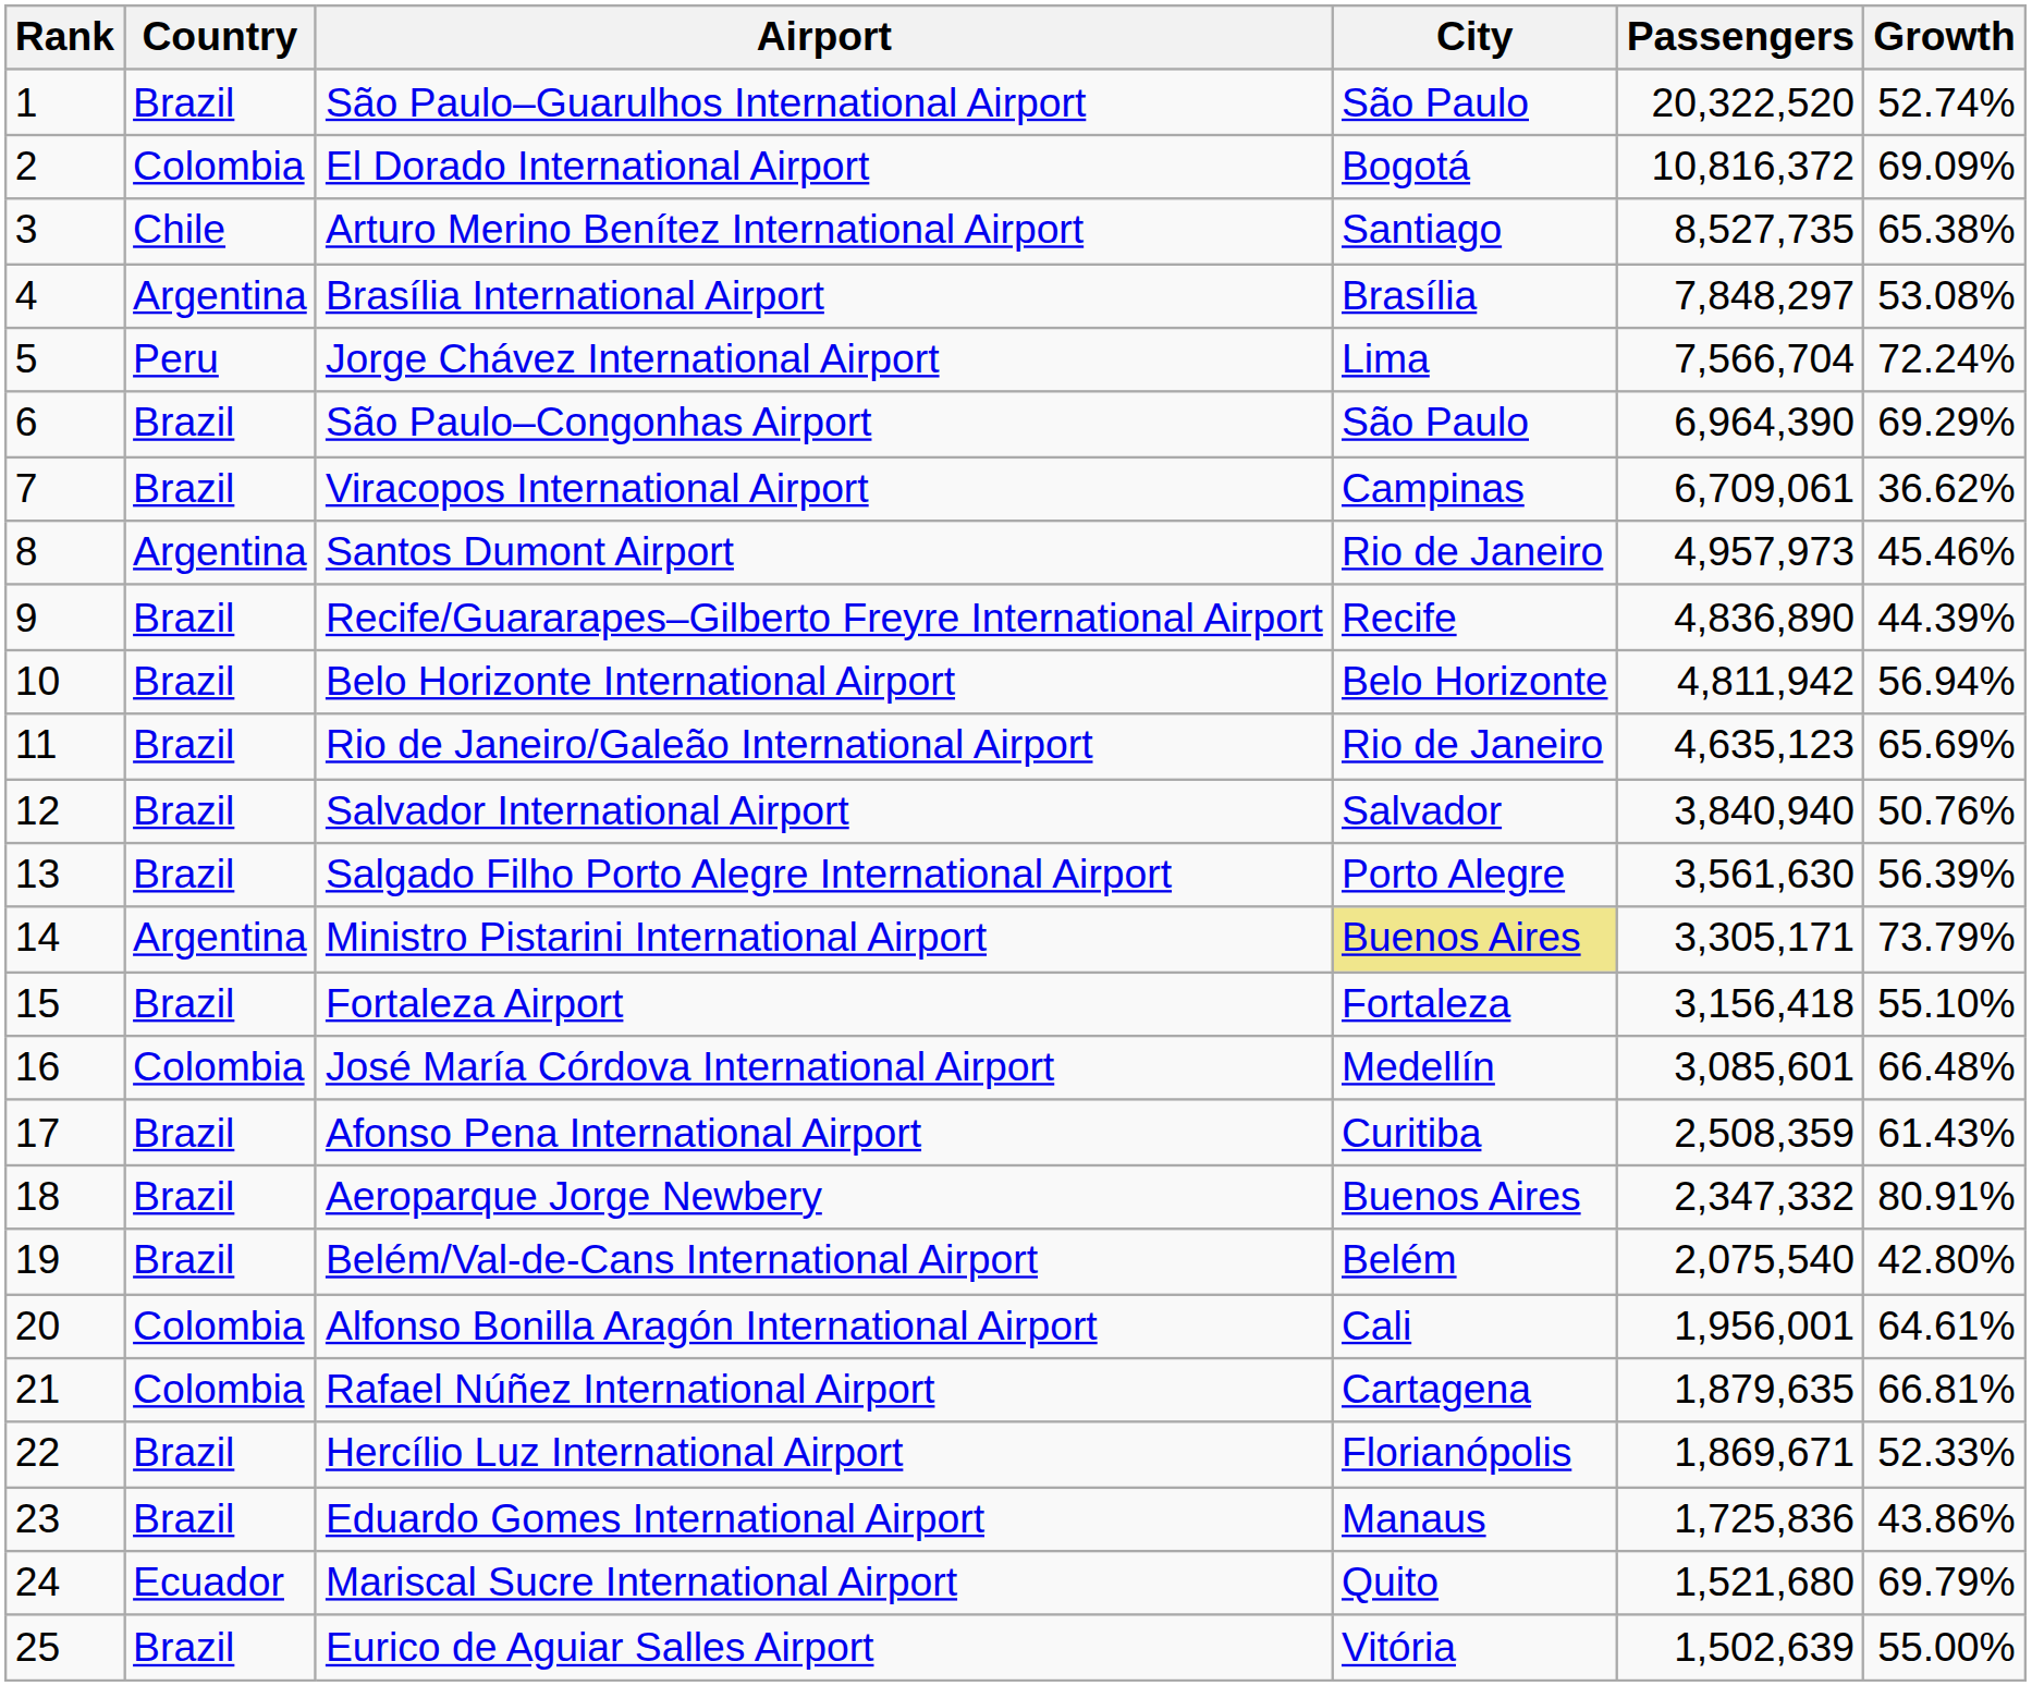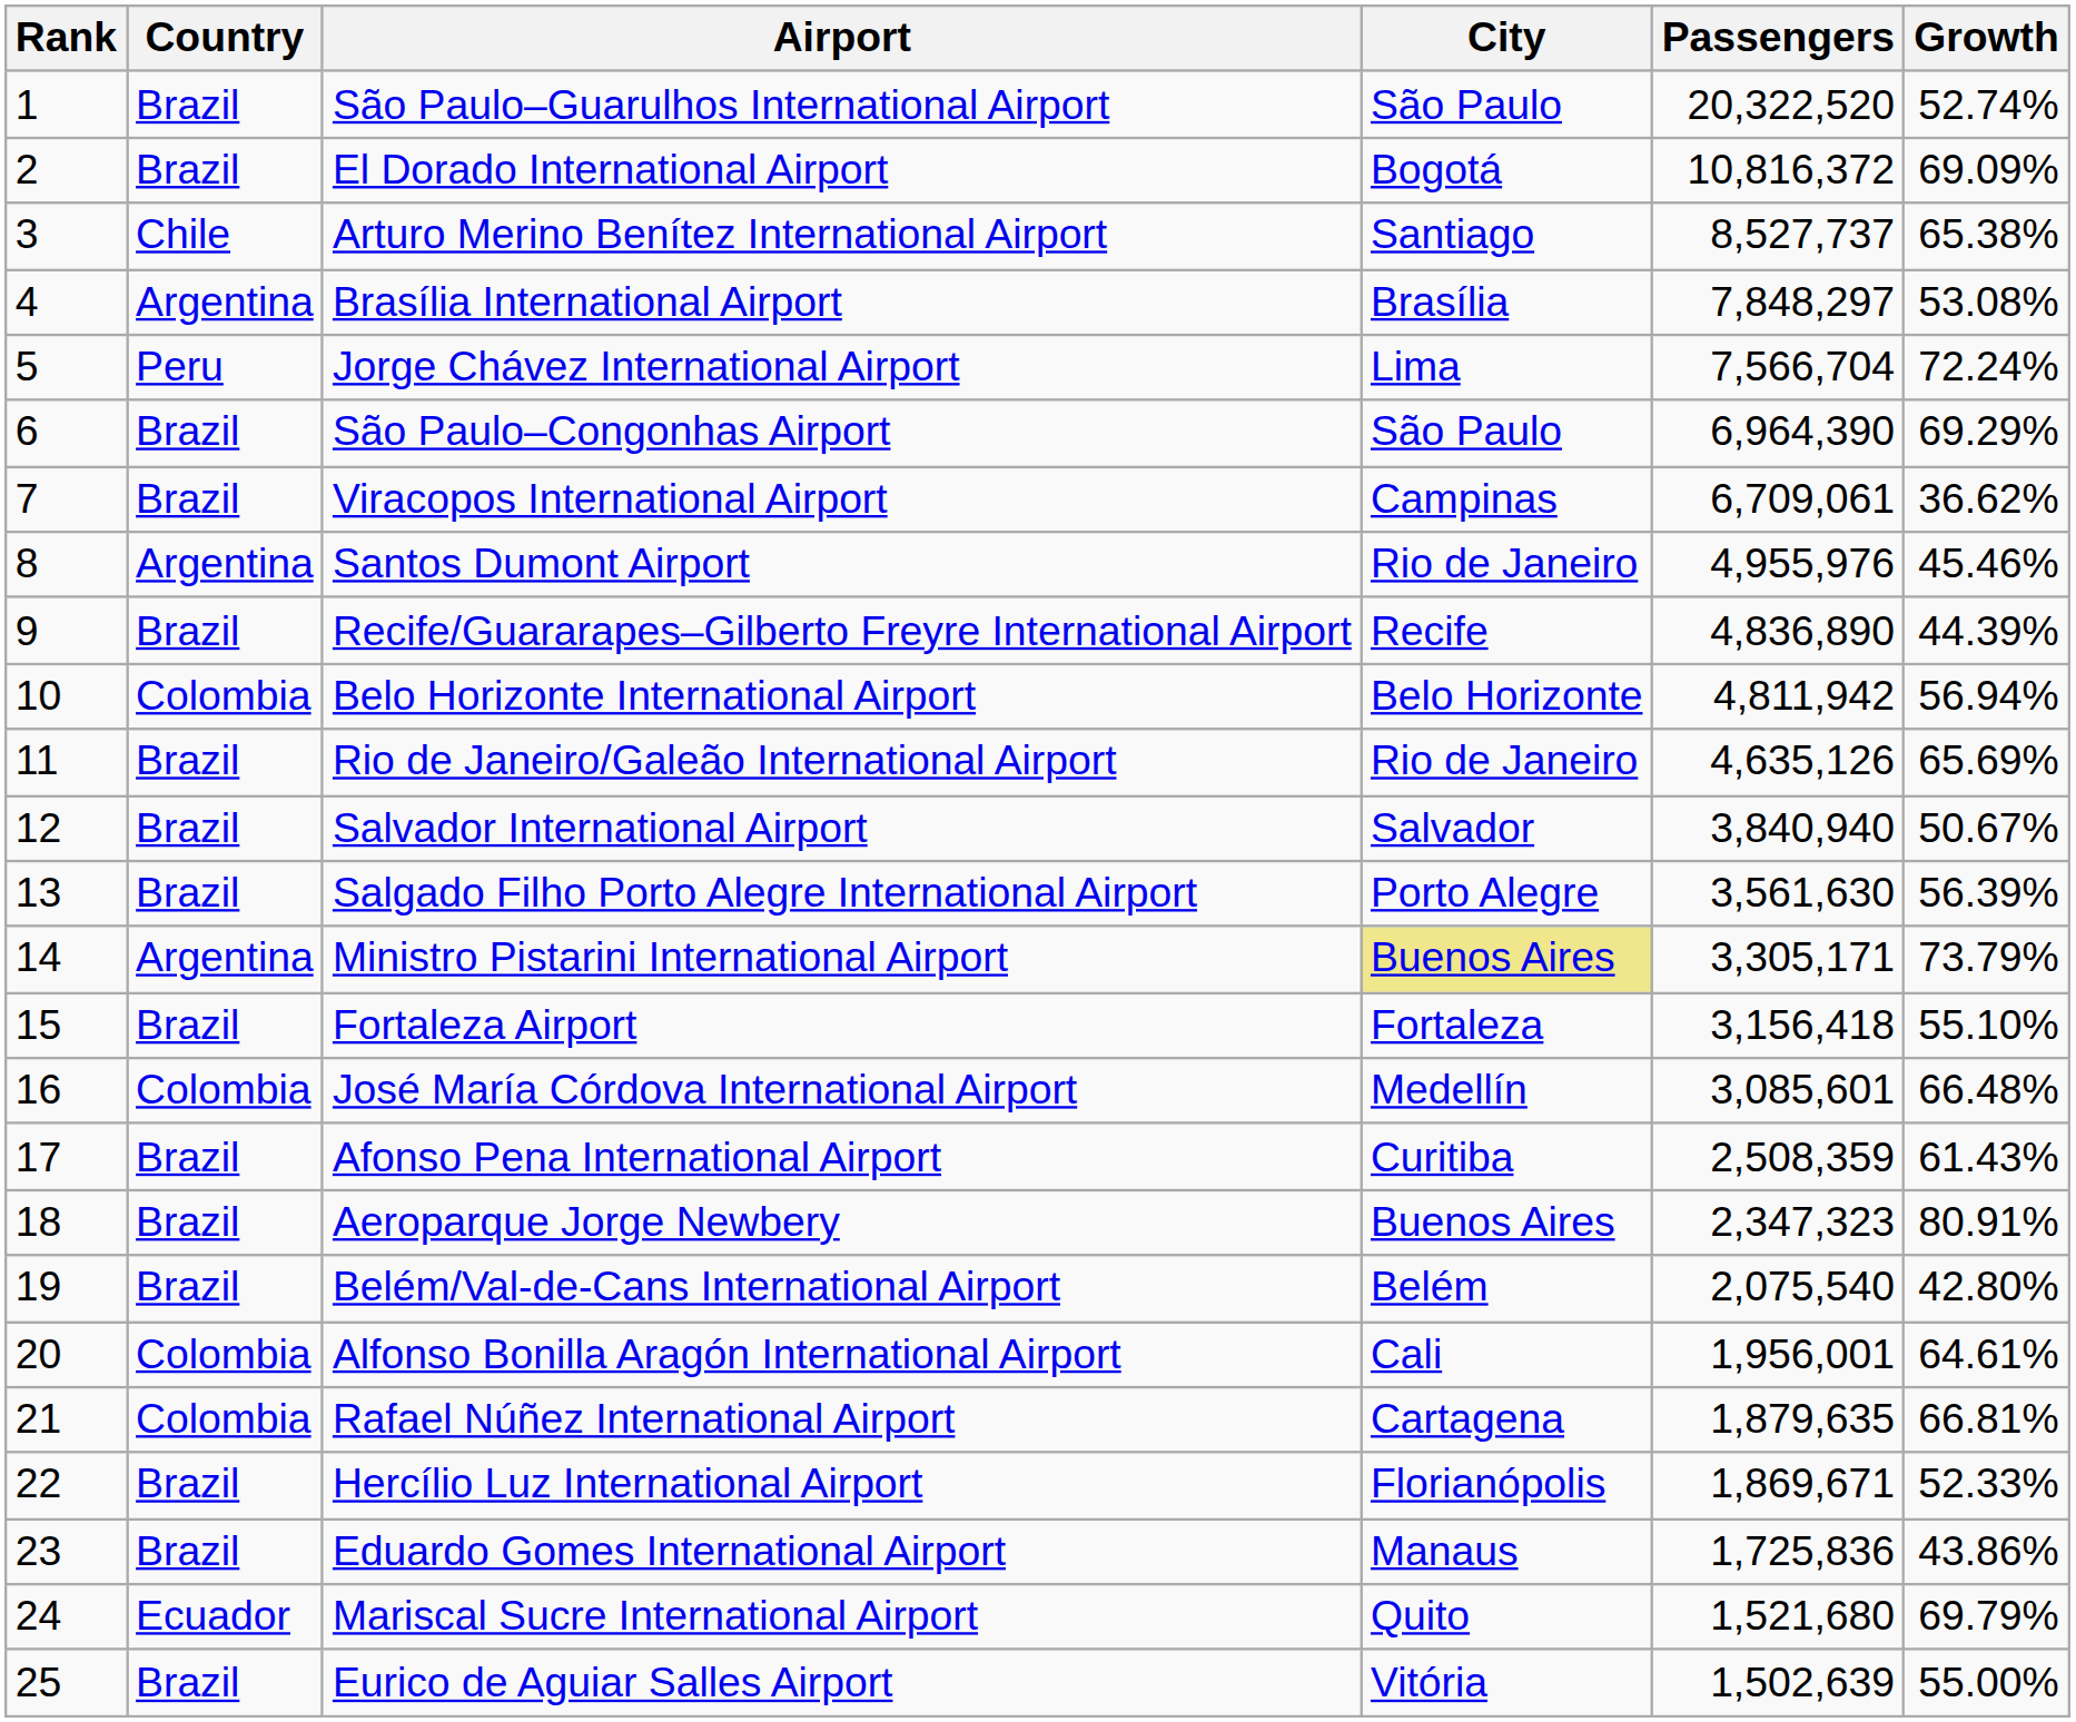El Dorado International Airport | Country: Colombia -> Brazil
Arturo Merino Benítez International Airport | Passengers: 8,527,735 -> 8,527,737
Santos Dumont Airport | Passengers: 4,957,973 -> 4,955,976
Belo Horizonte International Airport | Country: Brazil -> Colombia
Rio de Janeiro/Galeão International Airport | Passengers: 4,635,123 -> 4,635,126
Salvador International Airport | Growth: 50.76% -> 50.67%
Aeroparque Jorge Newbery | Passengers: 2,347,332 -> 2,347,323
